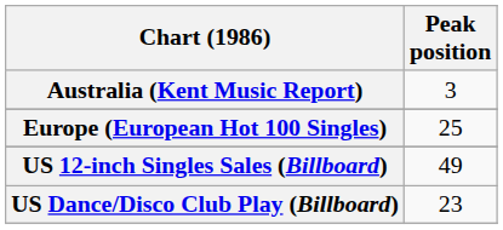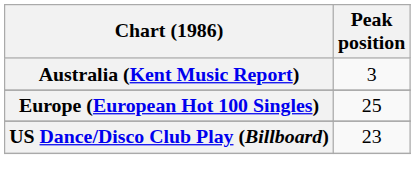- row: US 12-inch Singles Sales (Billboard) | 49
